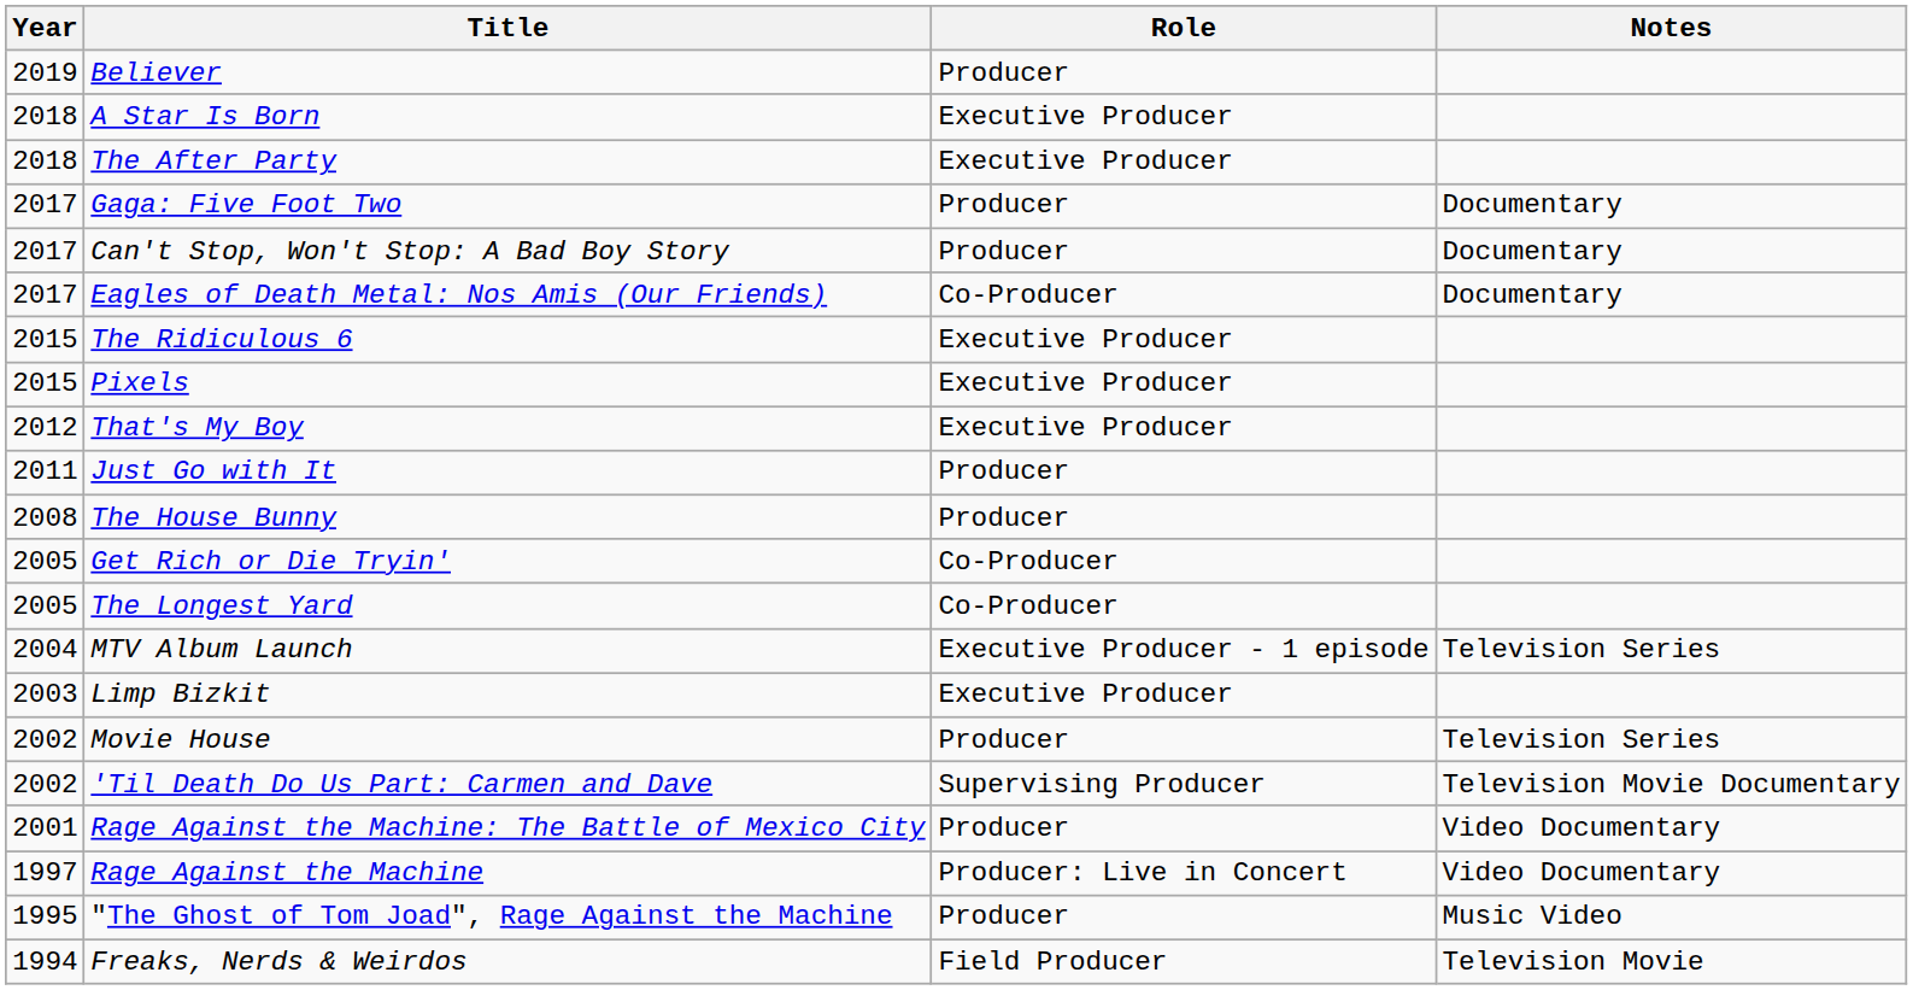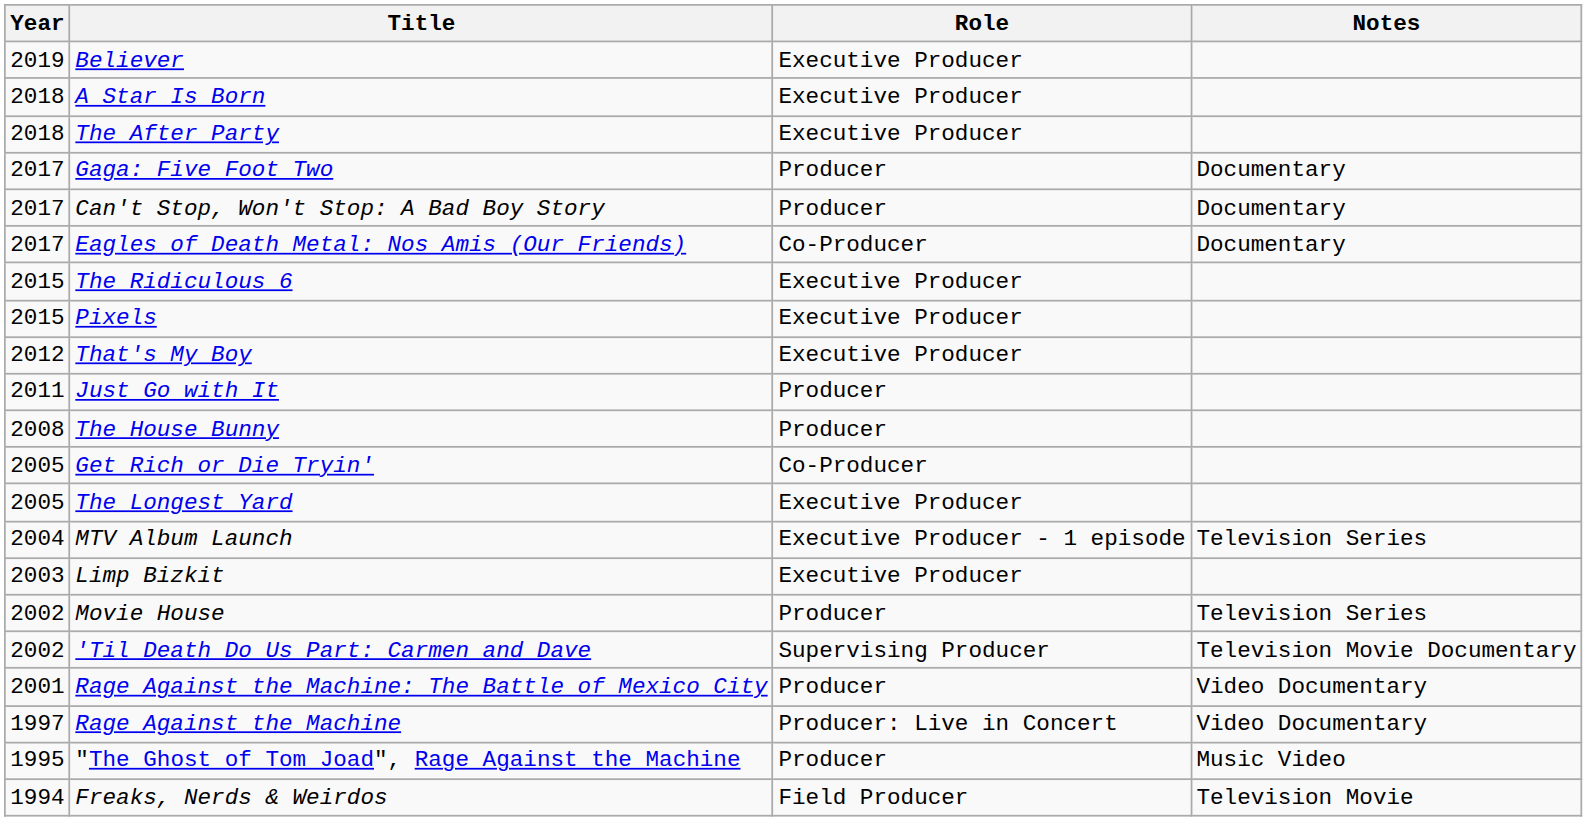Believer | Role: Producer -> Executive Producer
The Longest Yard | Role: Co-Producer -> Executive Producer
